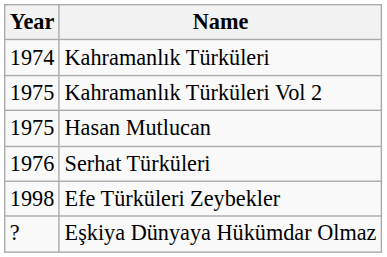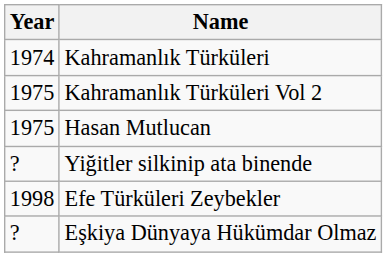- row: 1976 | Serhat Türküleri
+ row: ? | Yiğitler silkinip ata binende
